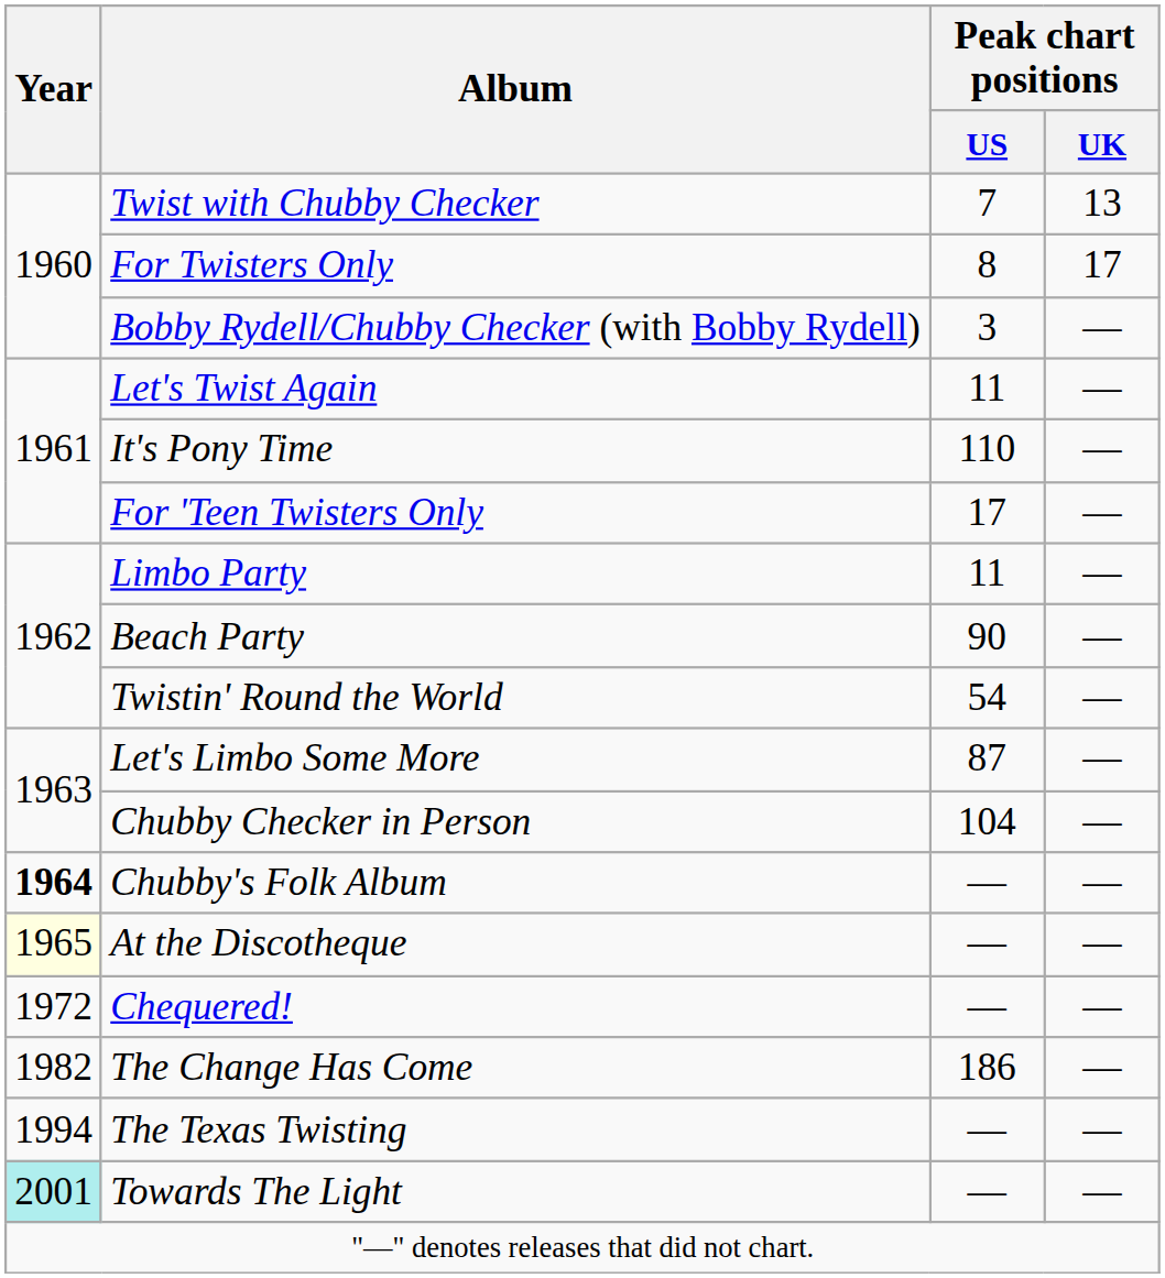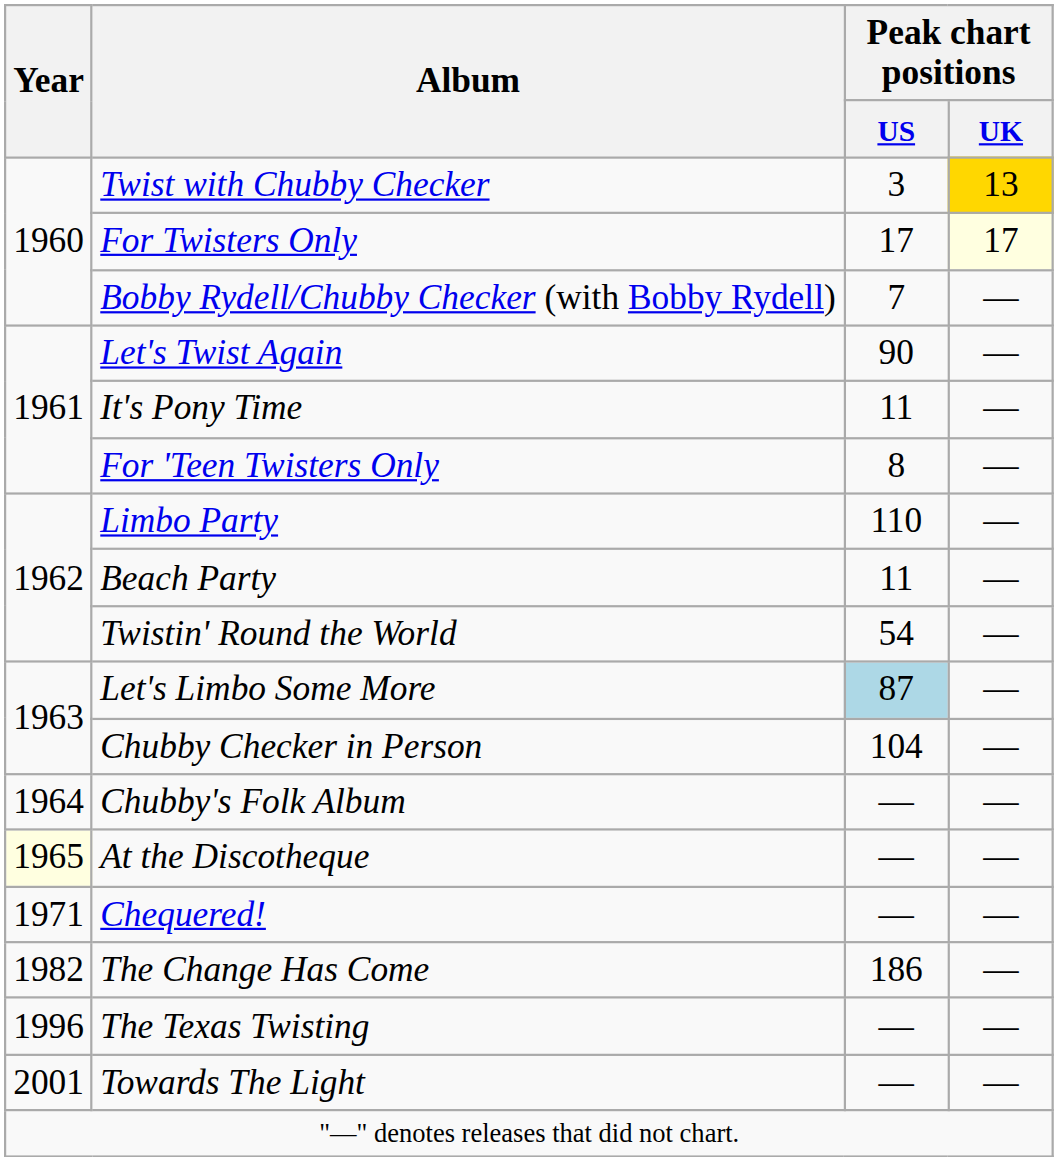Twist with Chubby Checker | Peak chart positions / US: 7 -> 3
Twist with Chubby Checker | Peak chart positions / UK: no background -> gold background
For Twisters Only | Peak chart positions / US: 8 -> 17
For Twisters Only | Peak chart positions / UK: no background -> lightyellow background
Bobby Rydell/Chubby Checker (with Bobby Rydell) | Peak chart positions / US: 3 -> 7
Let's Twist Again | Peak chart positions / US: 11 -> 90
It's Pony Time | Peak chart positions / US: 110 -> 11
For 'Teen Twisters Only | Peak chart positions / US: 17 -> 8
Limbo Party | Peak chart positions / US: 11 -> 110
Beach Party | Peak chart positions / US: 90 -> 11
Let's Limbo Some More | Peak chart positions / US: no background -> lightblue background
Chubby's Folk Album | Year: bold -> normal
Chequered! | Year: 1972 -> 1971
The Texas Twisting | Year: 1994 -> 1996
Towards The Light | Year: paleturquoise background -> no background
